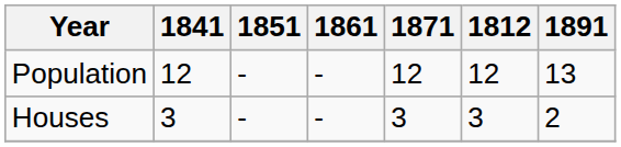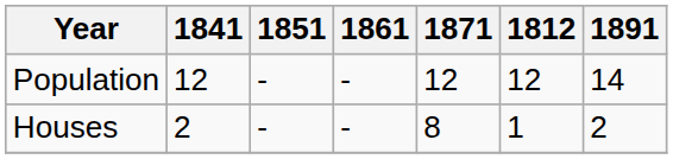Population | 1891: 13 -> 14
Houses | 1841: 3 -> 2
Houses | 1871: 3 -> 8
Houses | 1812: 3 -> 1
